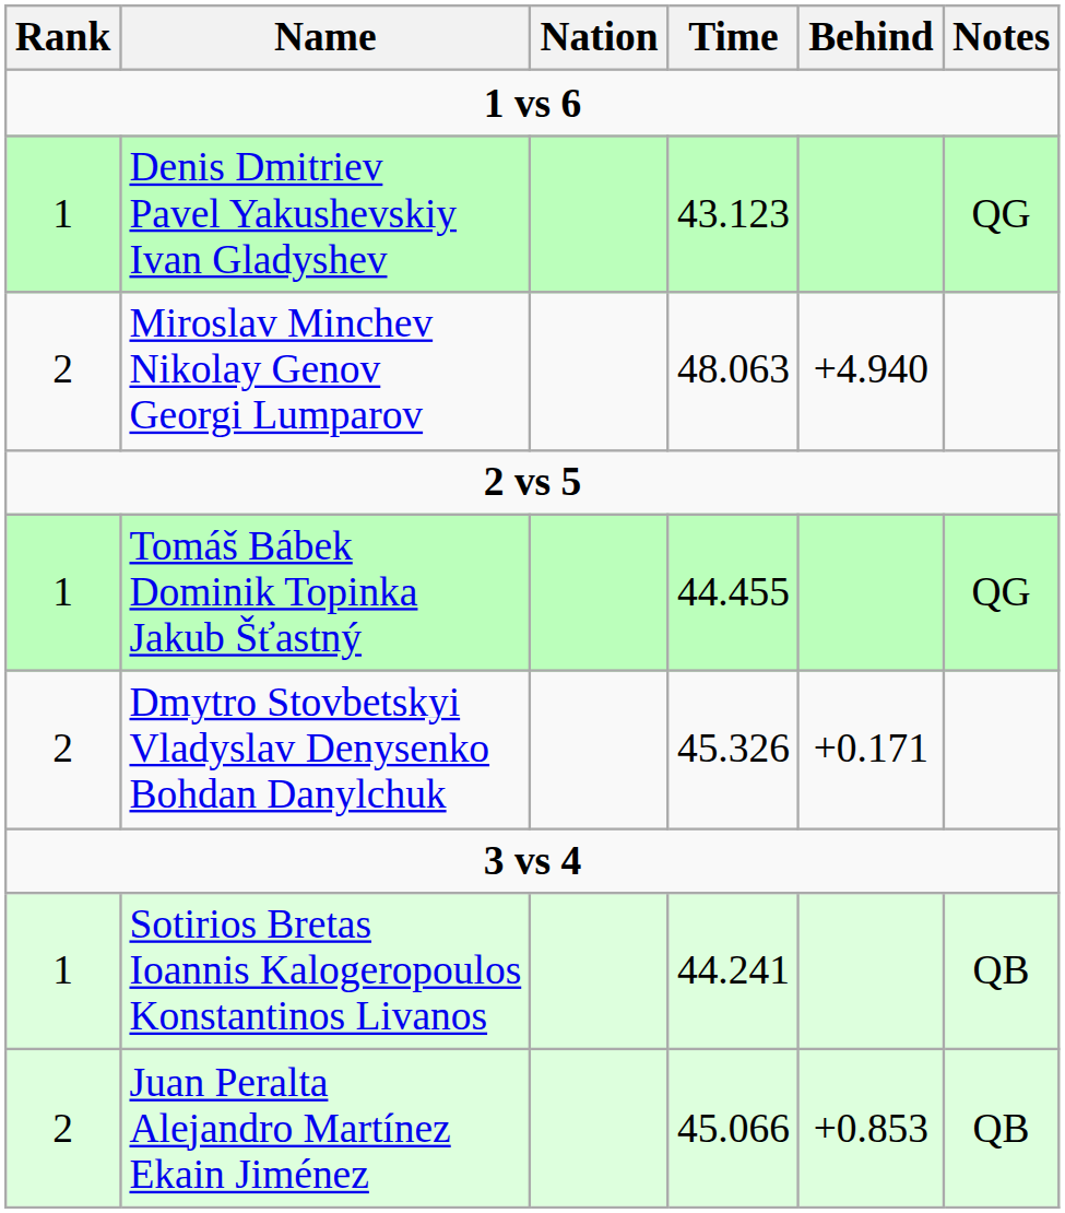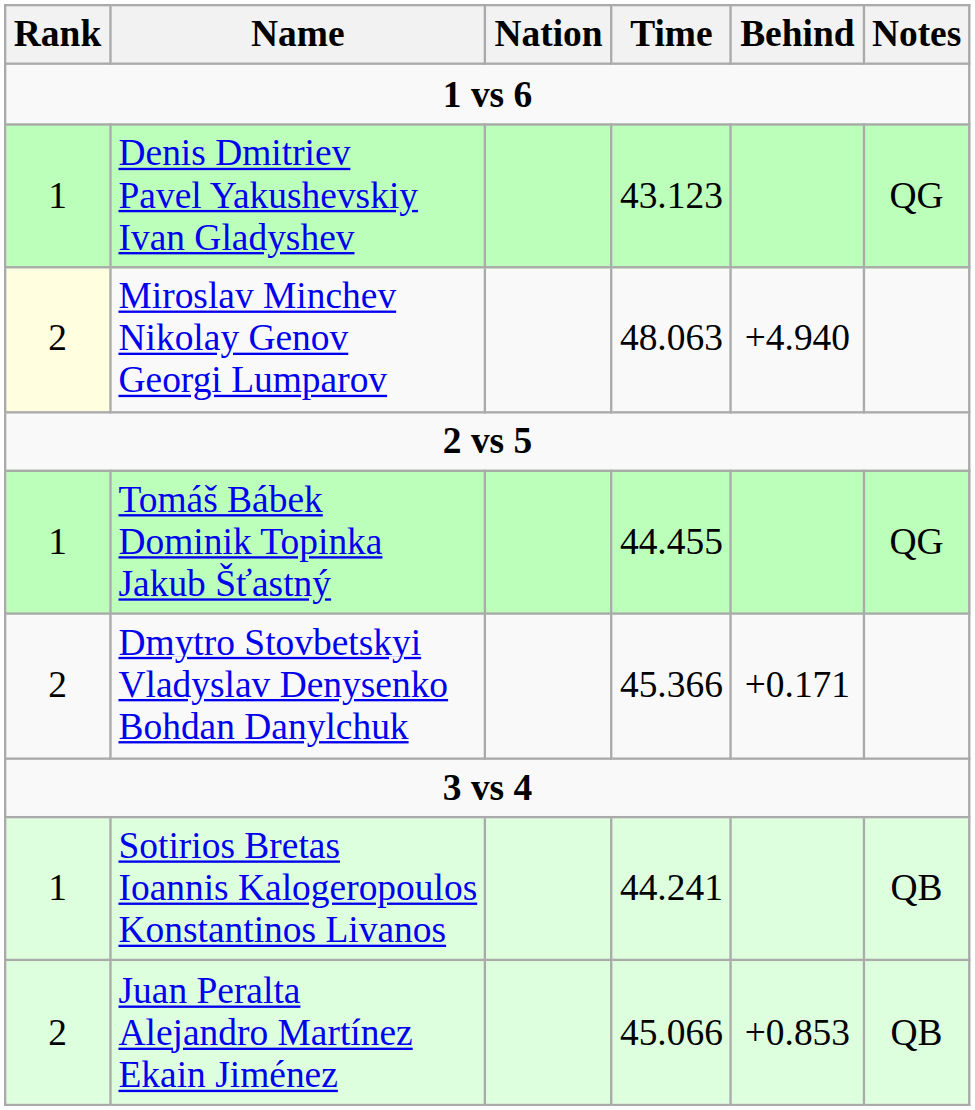Miroslav Minchev Nikolay Genov Georgi Lumparov | Rank: no background -> lightyellow background
Dmytro Stovbetskyi Vladyslav Denysenko Bohdan Danylchuk | Time: 45.326 -> 45.366
